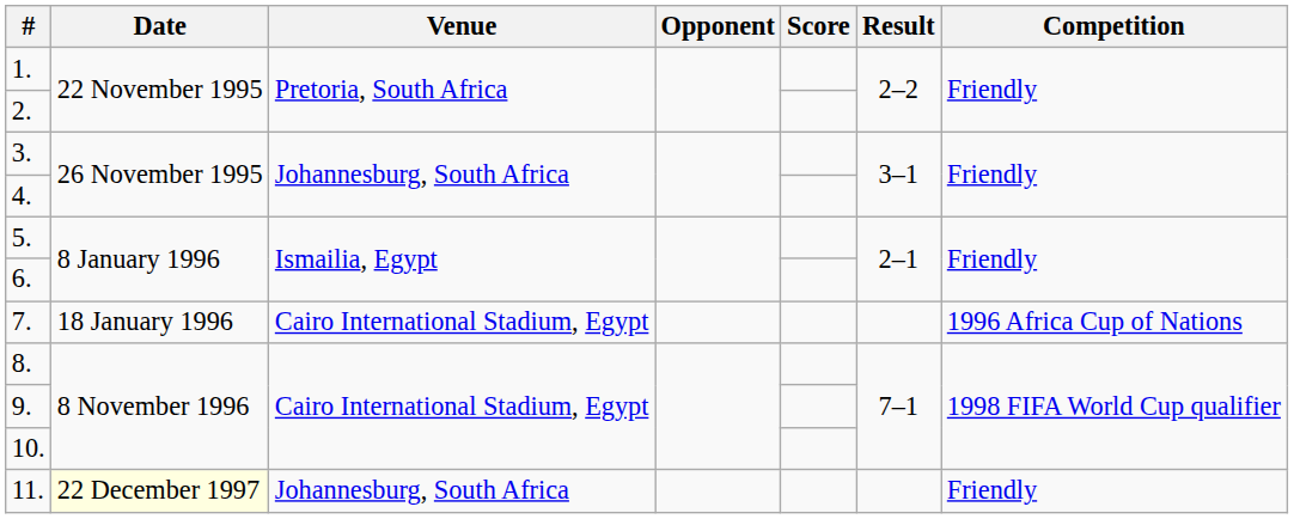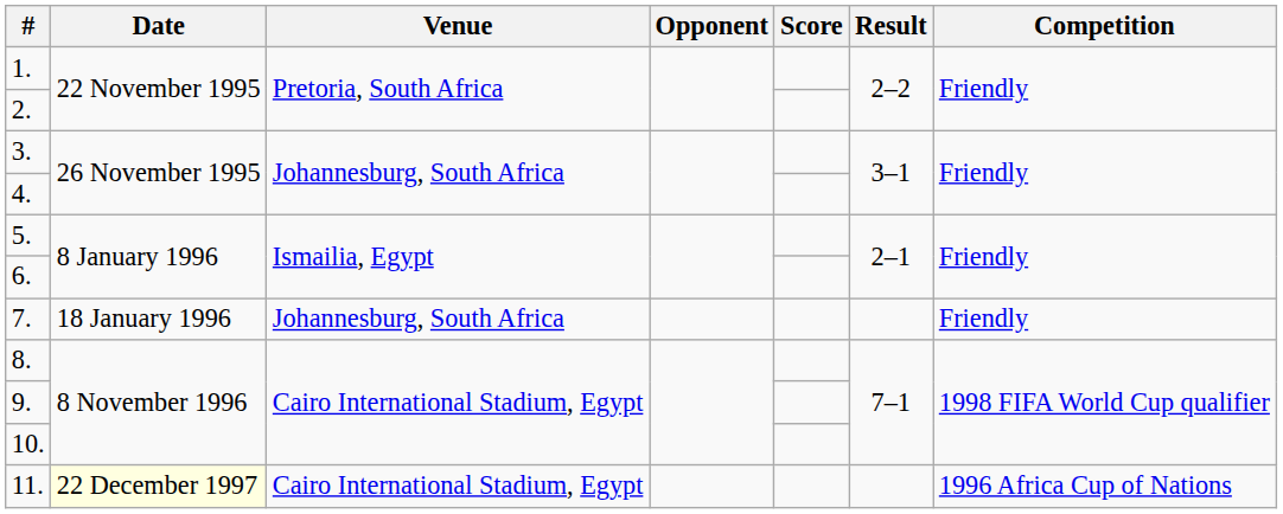7. | Venue: Cairo International Stadium, Egypt -> Johannesburg, South Africa
7. | Competition: 1996 Africa Cup of Nations -> Friendly
11. | Venue: Johannesburg, South Africa -> Cairo International Stadium, Egypt
11. | Competition: Friendly -> 1996 Africa Cup of Nations
